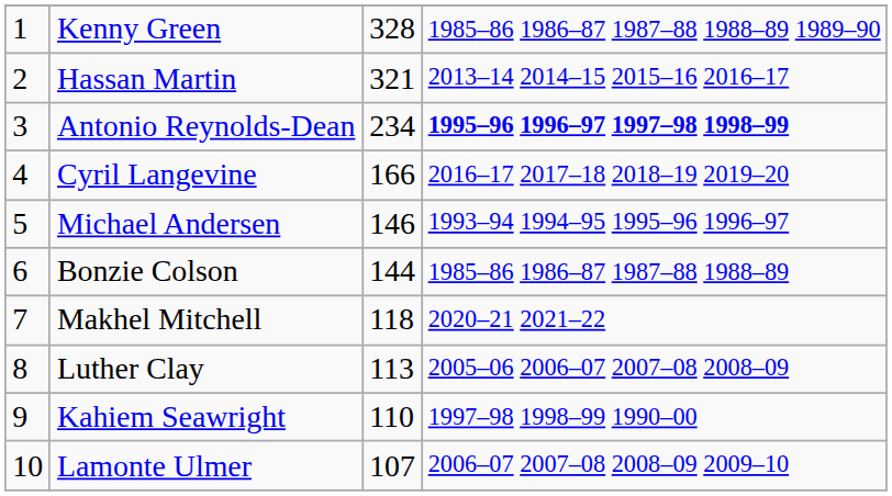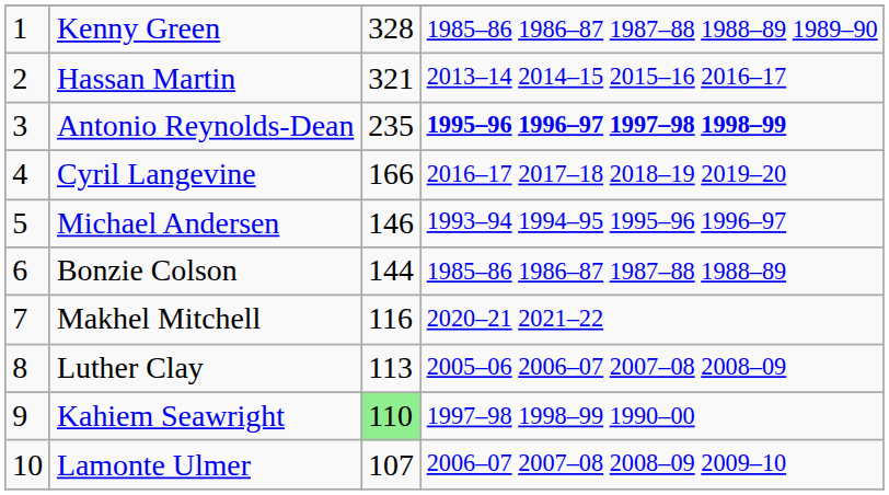Antonio Reynolds-Dean | column 3: 234 -> 235
Makhel Mitchell | column 3: 118 -> 116
Kahiem Seawright | column 3: no background -> lightgreen background
